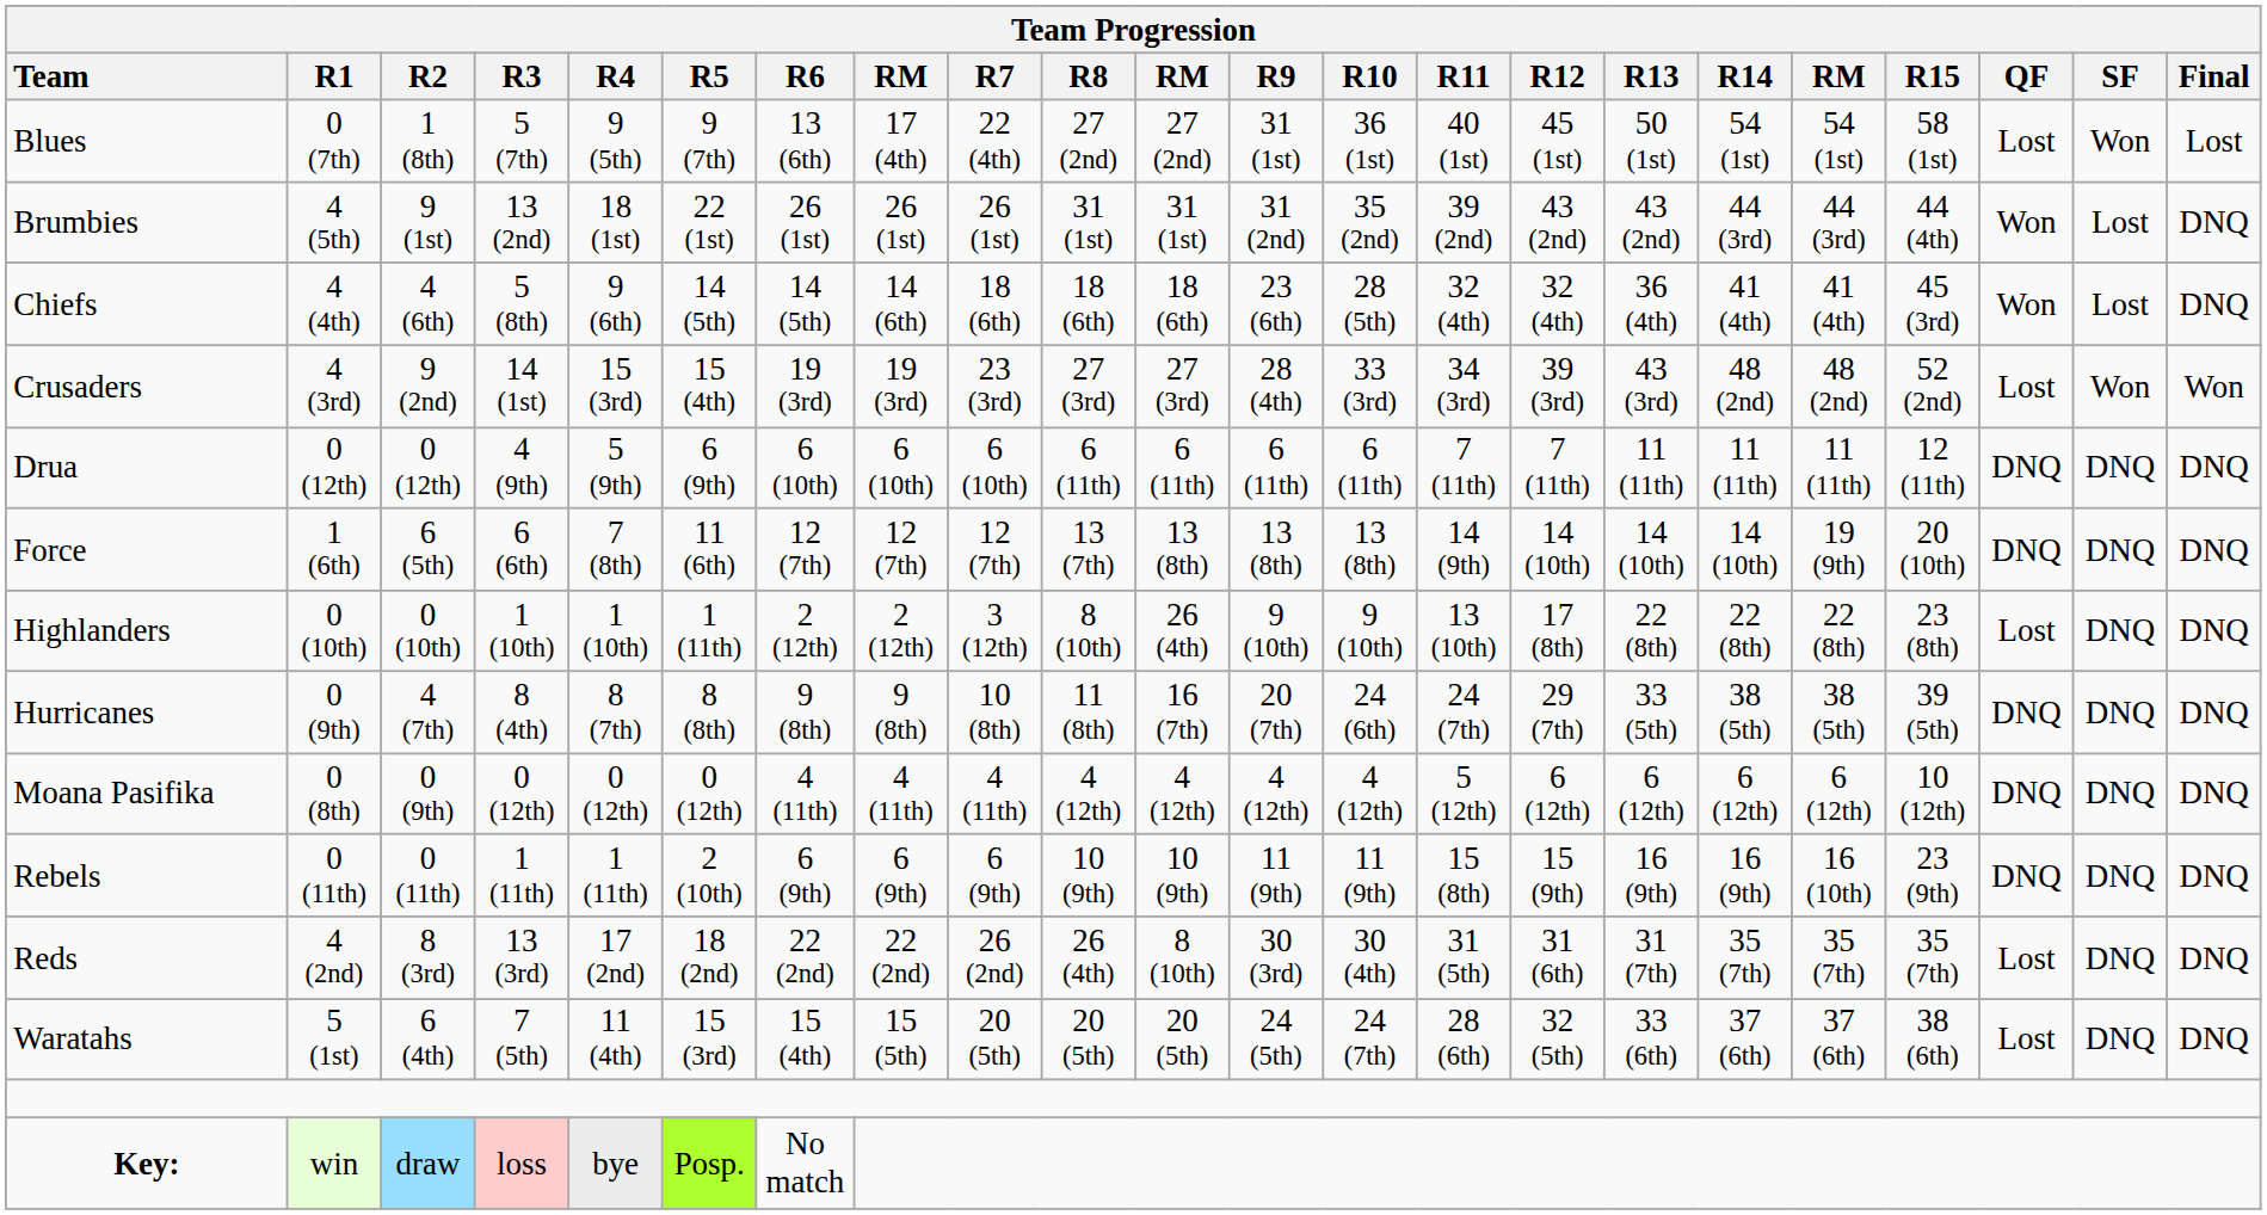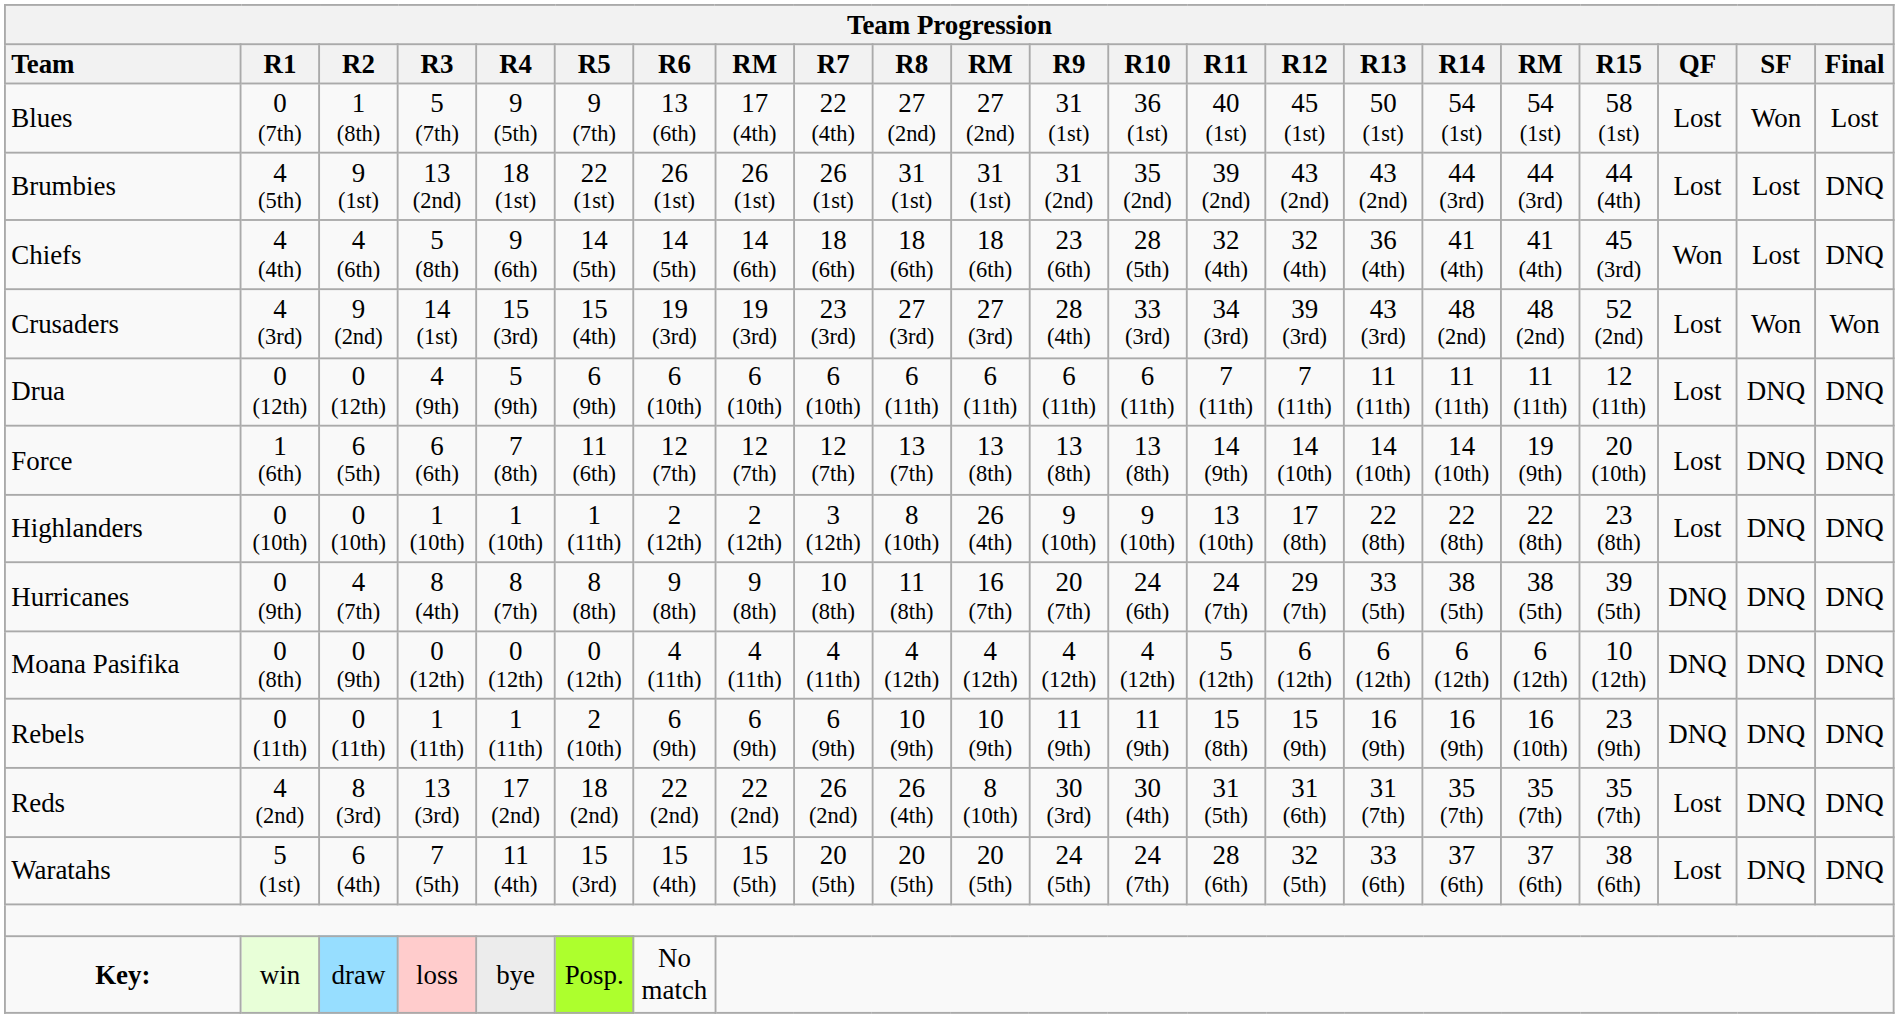Brumbies | Team Progression / QF: Won -> Lost
Drua | Team Progression / QF: DNQ -> Lost
Force | Team Progression / QF: DNQ -> Lost
